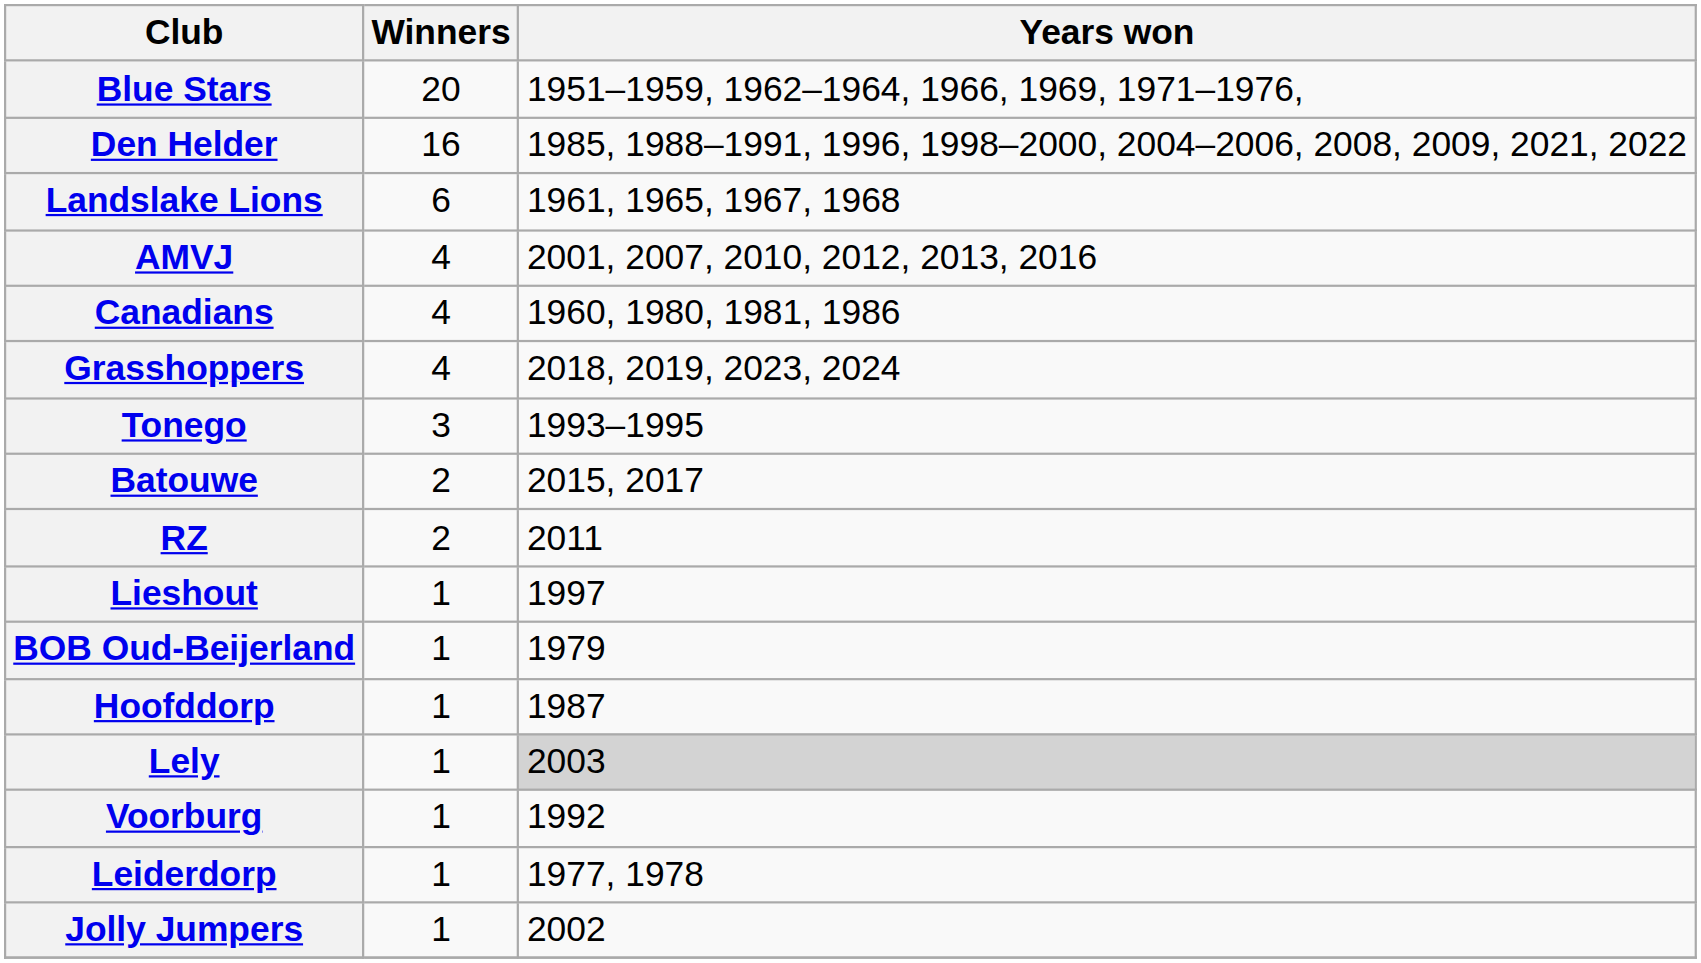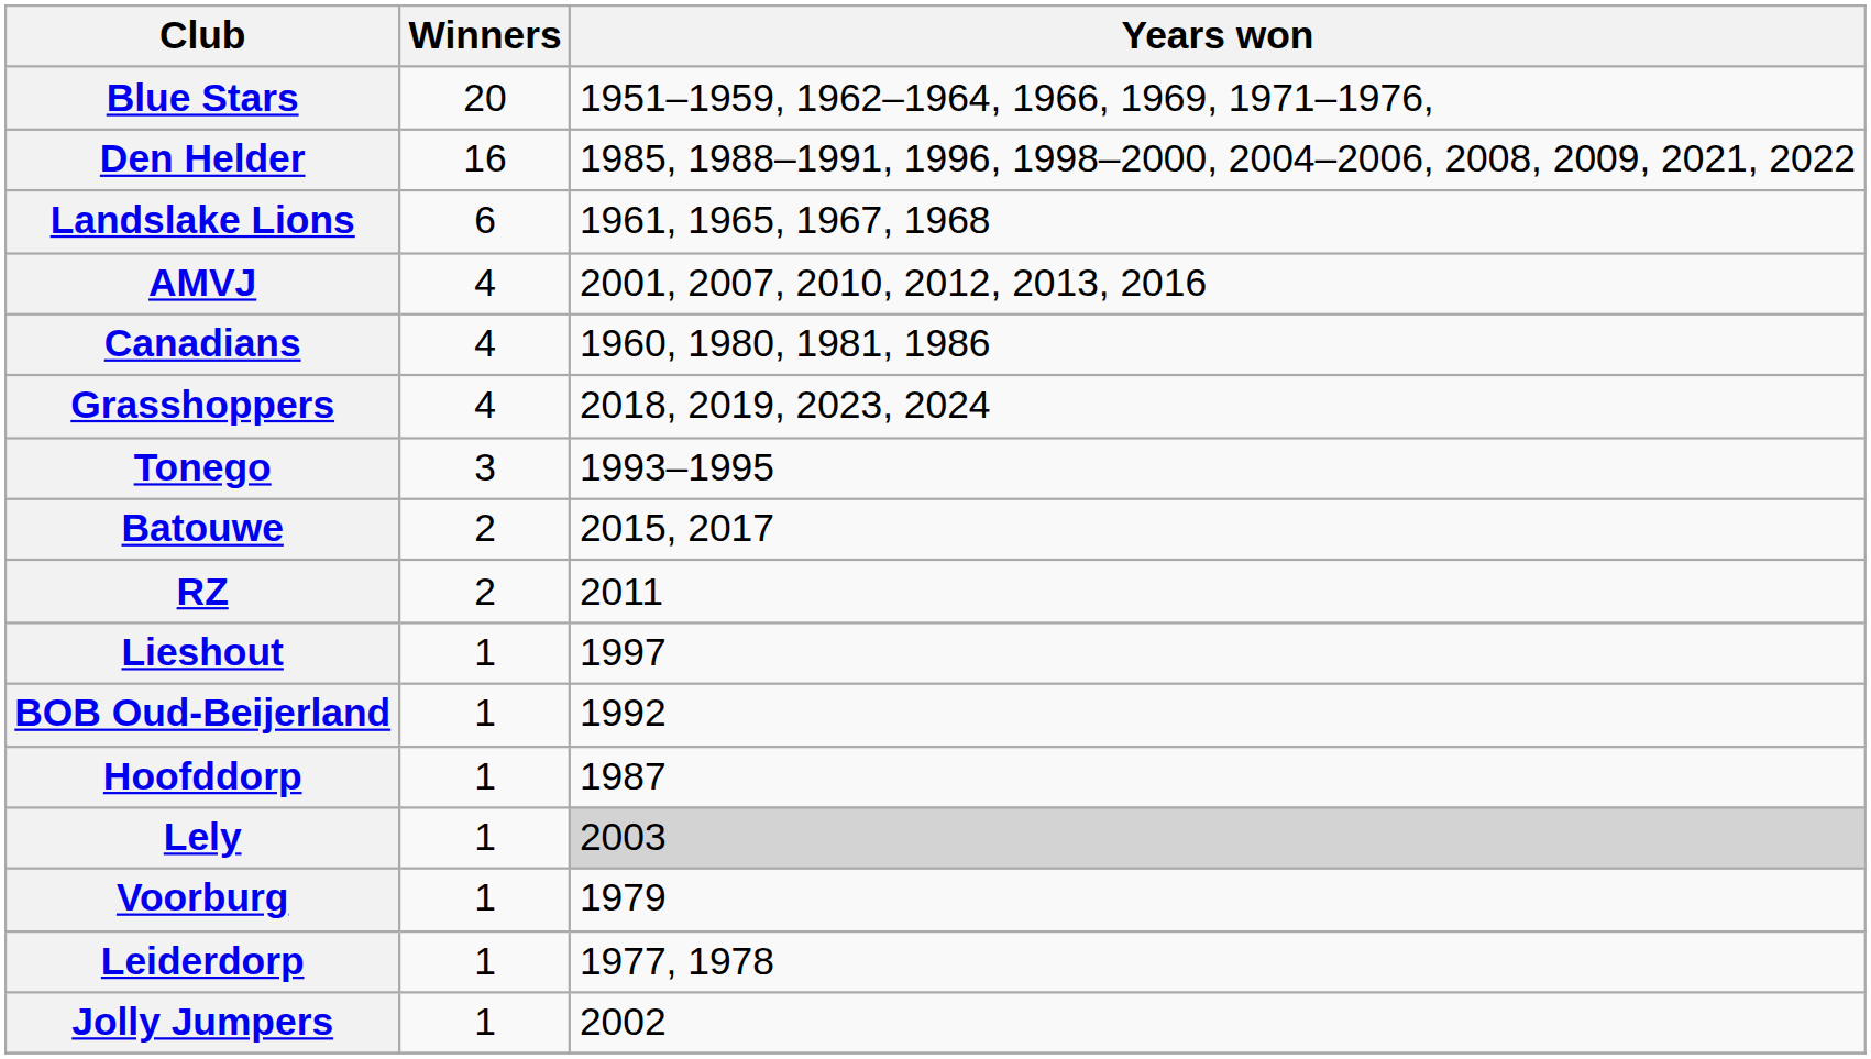BOB Oud-Beijerland | Years won: 1979 -> 1992
Voorburg | Years won: 1992 -> 1979
